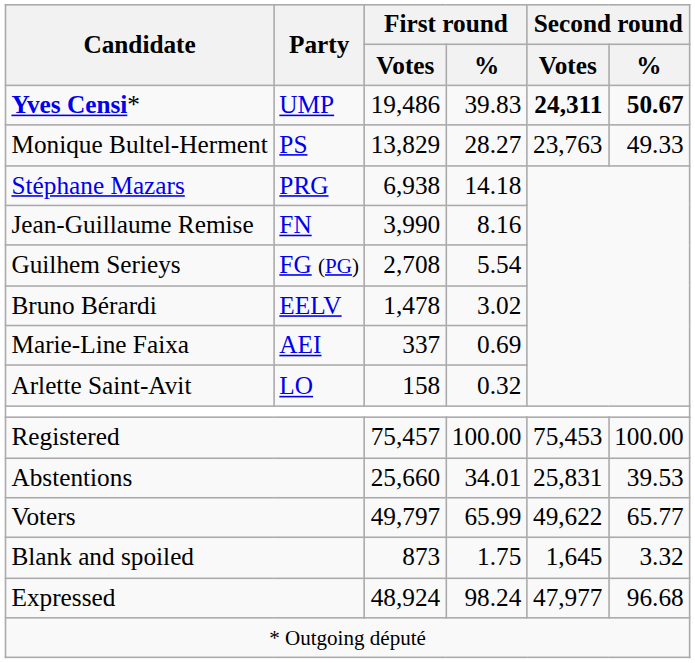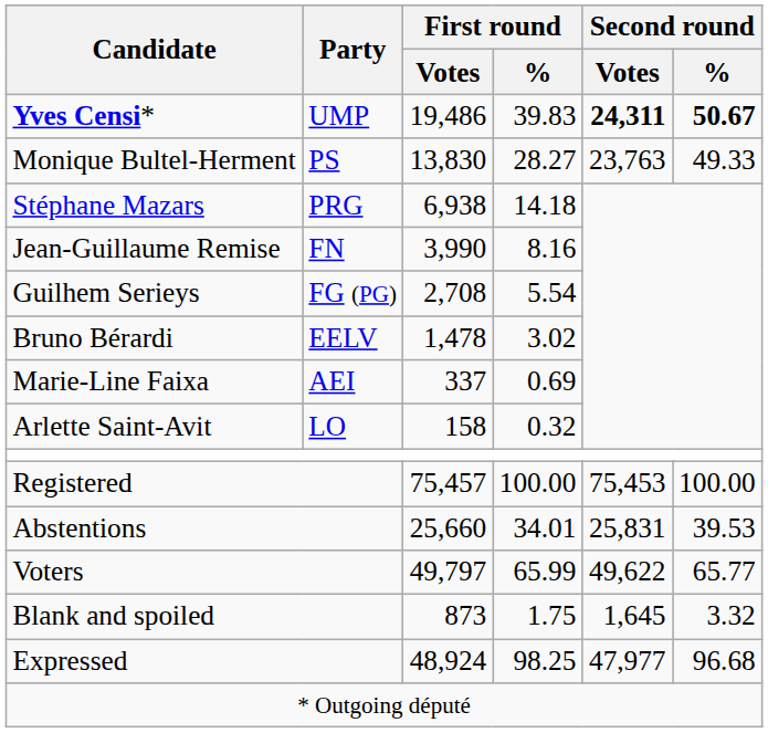Monique Bultel-Herment | First round / Votes: 13,829 -> 13,830
Expressed | First round / %: 98.24 -> 98.25
